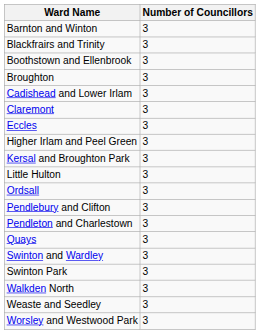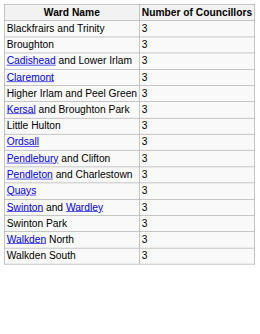- row: Barnton and Winton | 3
- row: Boothstown and Ellenbrook | 3
- row: Eccles | 3
+ row: Walkden South | 3
- row: Weaste and Seedley | 3
- row: Worsley and Westwood Park | 3
